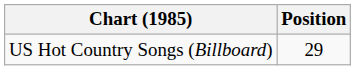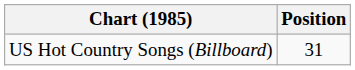US Hot Country Songs (Billboard) | Position: 29 -> 31
